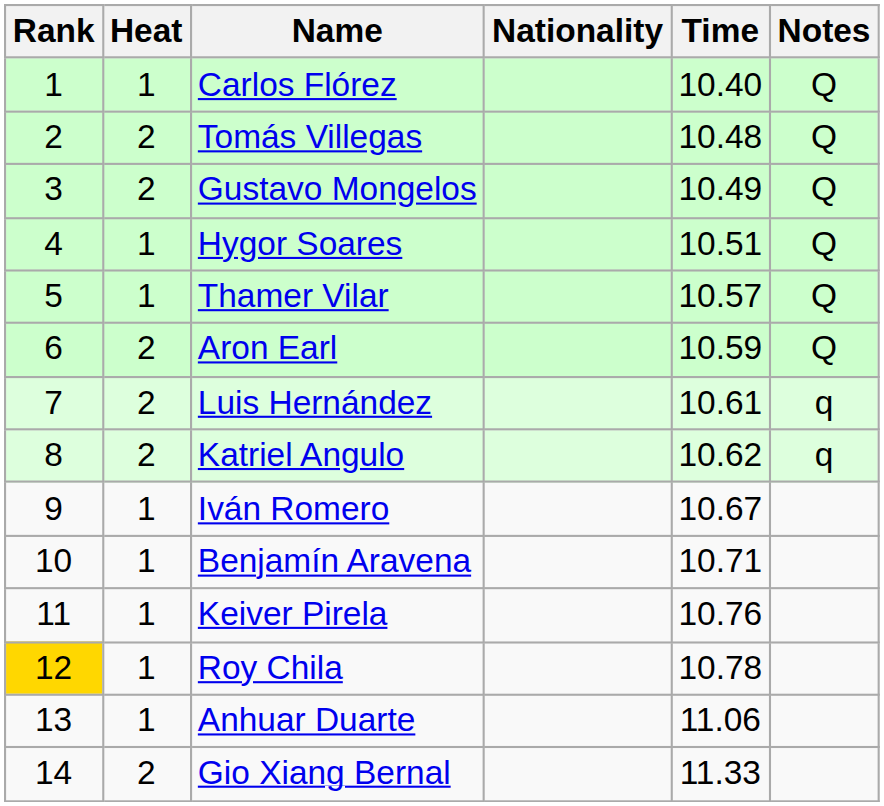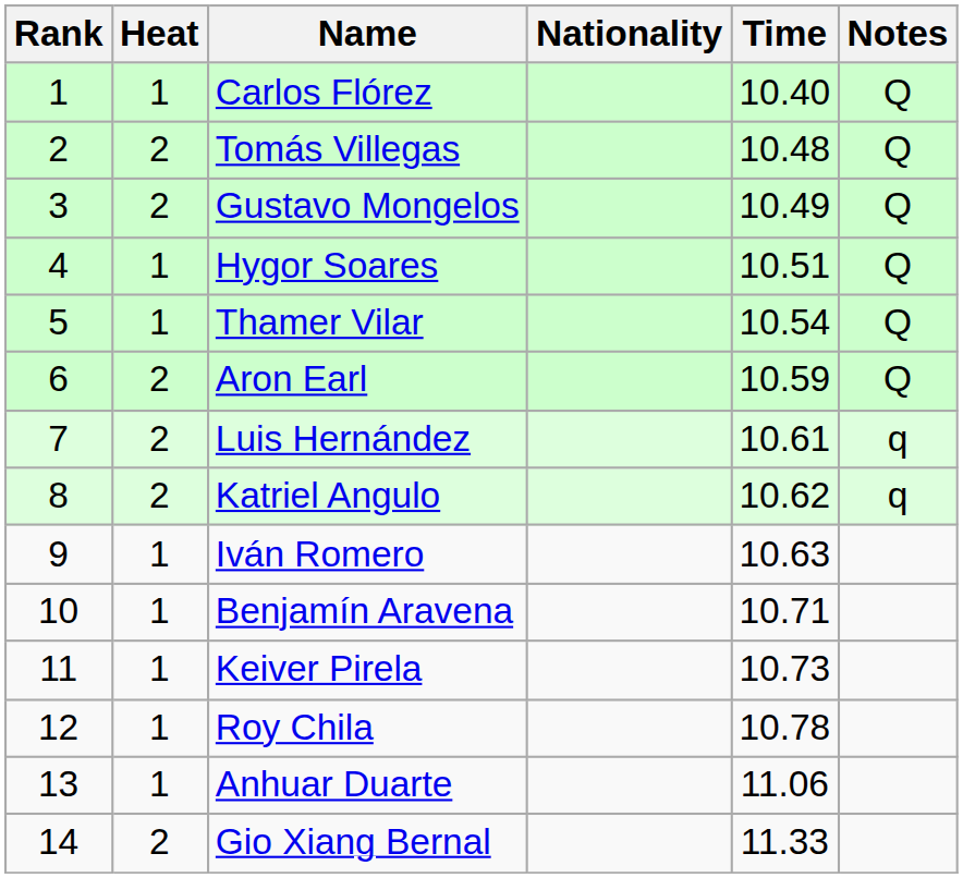Thamer Vilar | Time: 10.57 -> 10.54
Iván Romero | Time: 10.67 -> 10.63
Keiver Pirela | Time: 10.76 -> 10.73
Roy Chila | Rank: gold background -> no background
